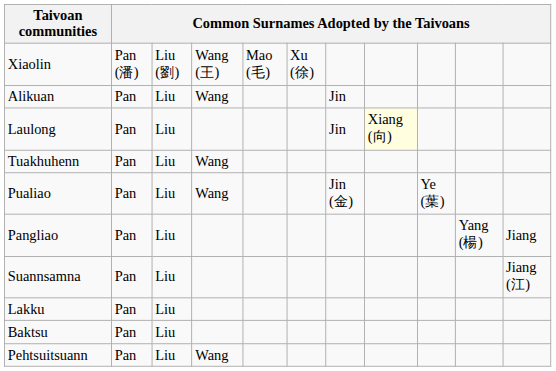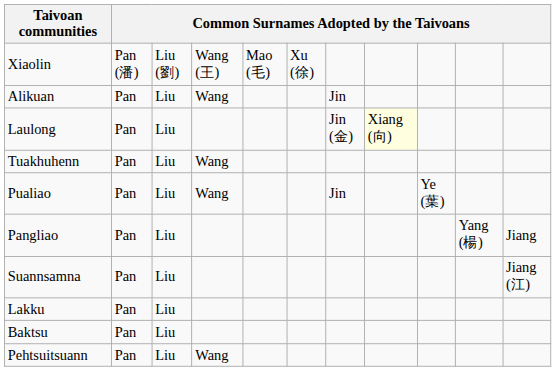Laulong | column 7: Jin -> Jin (金)
Pualiao | column 7: Jin (金) -> Jin
